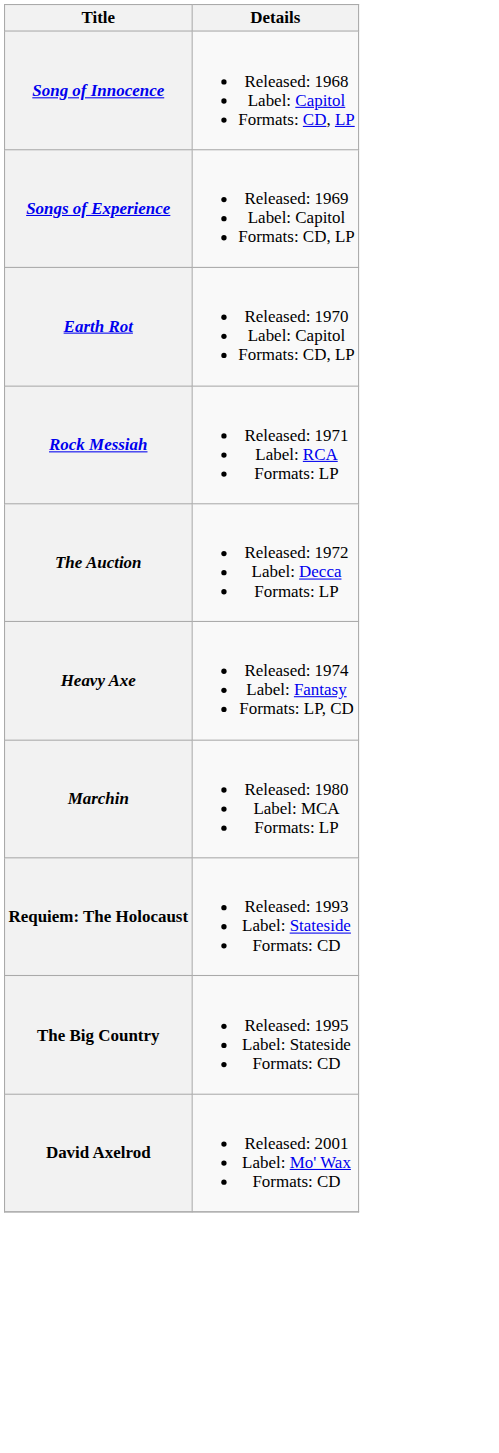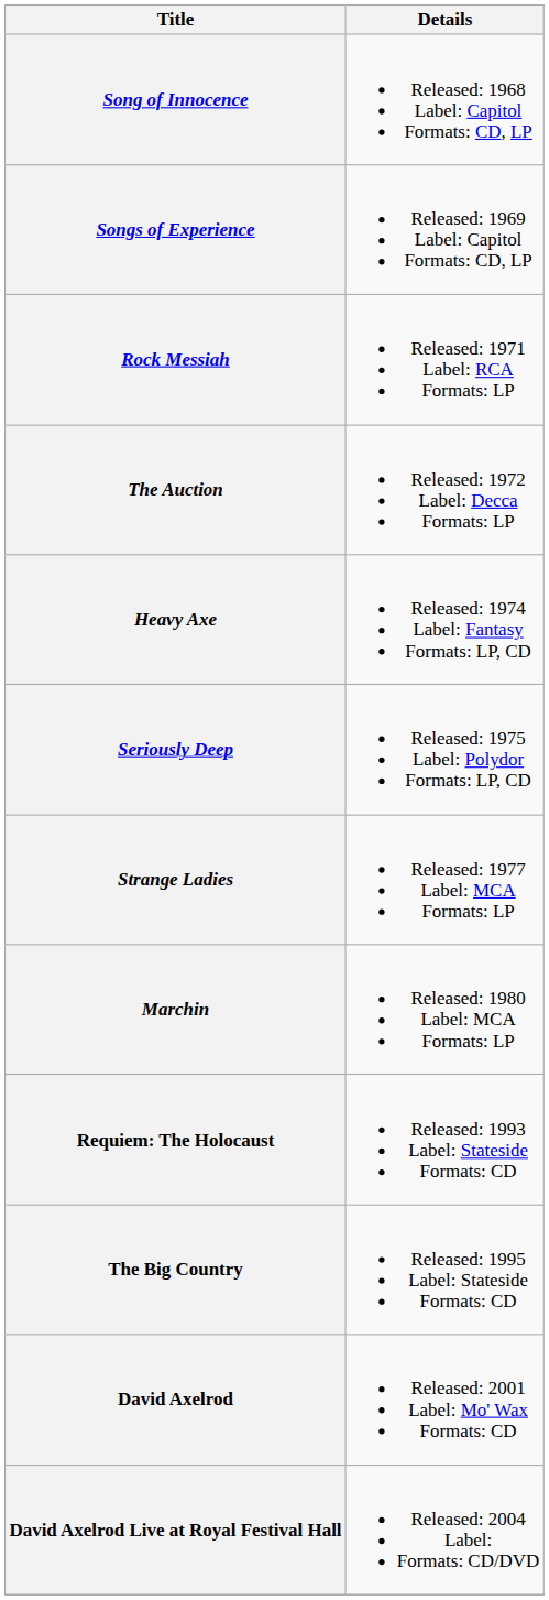- row: Earth Rot | Released: 1970 Label: Capitol Formats: CD, LP
+ row: Seriously Deep | Released: 1975 Label: Polydor Formats: LP, CD
+ row: Strange Ladies | Released: 1977 Label: MCA Formats: LP
+ row: David Axelrod Live at Royal Festival Hall | Released: 2004 Label: Formats: CD/DVD
